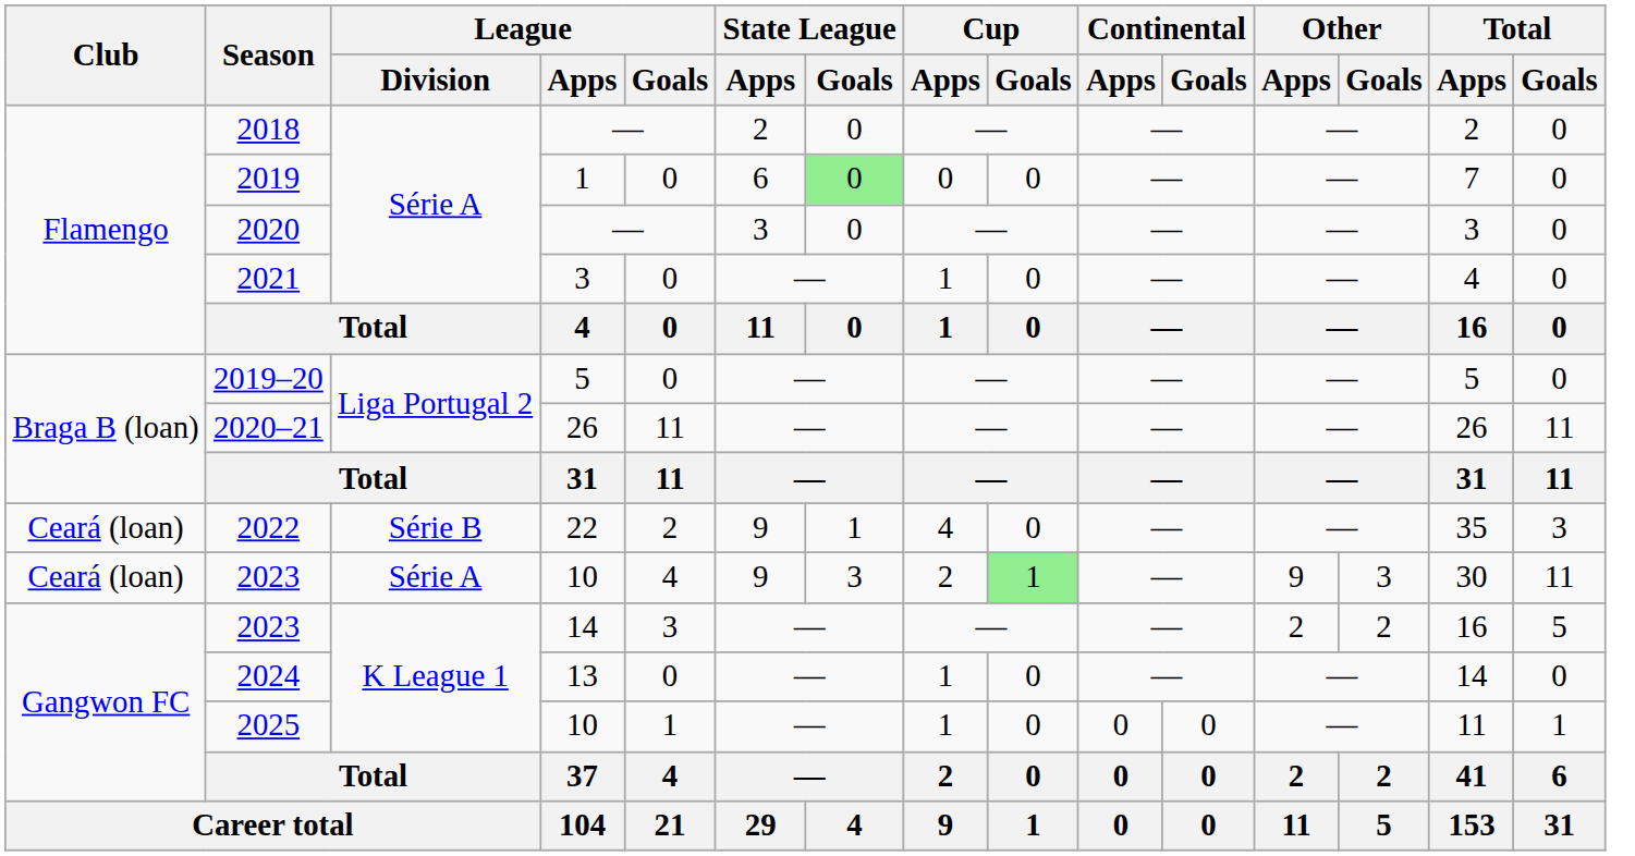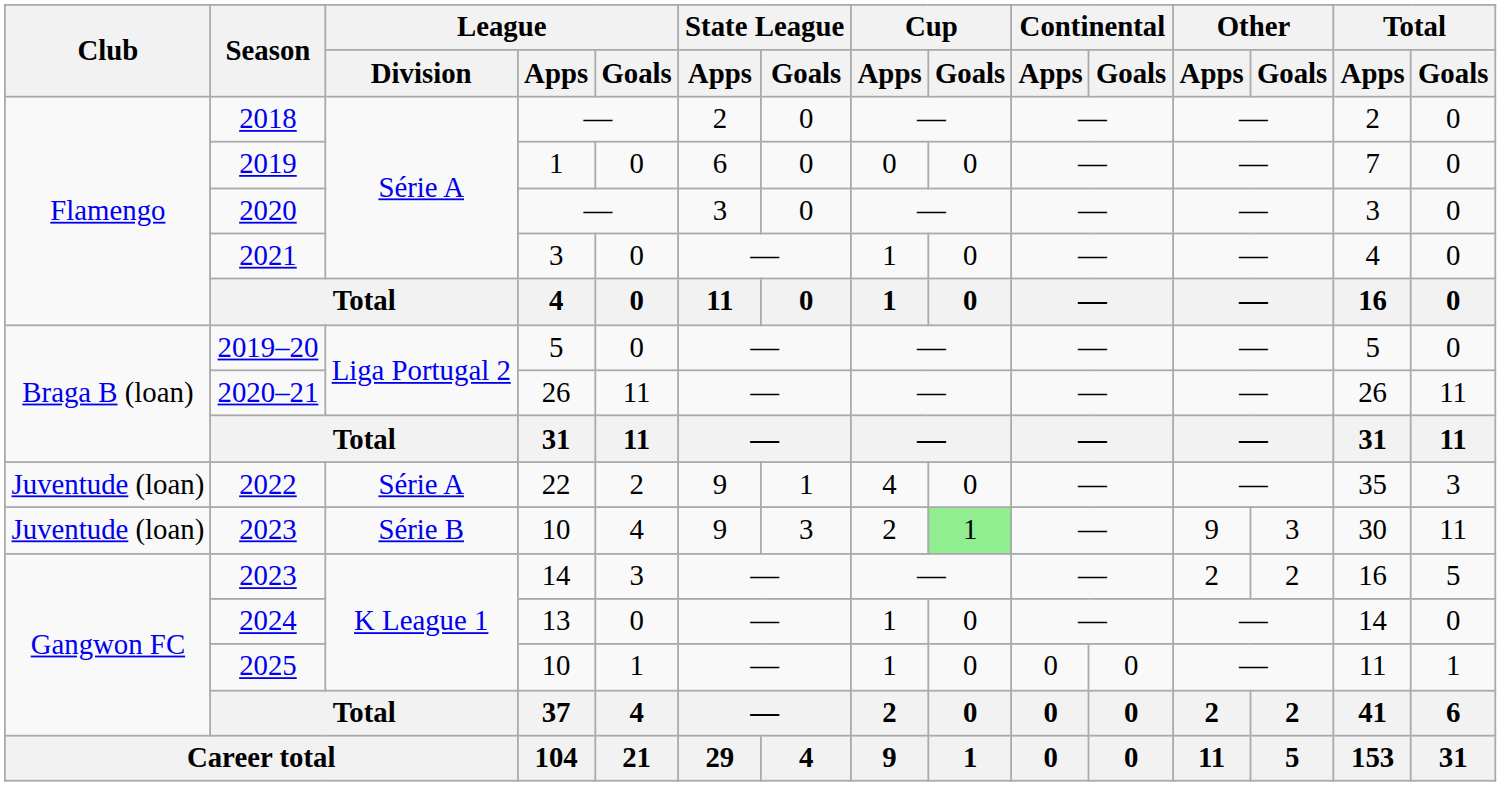2019 | State League / Goals: lightgreen background -> no background
2022 | Club: Ceará (loan) -> Juventude (loan)
2022 | League / Division: Série B -> Série A
2023 / 10 | Club: Ceará (loan) -> Juventude (loan)
2023 / 10 | League / Division: Série A -> Série B
